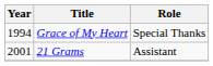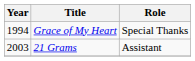21 Grams | Year: 2001 -> 2003
